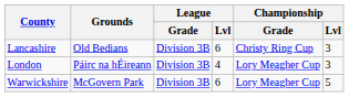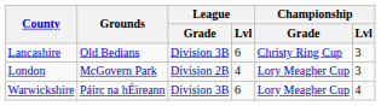London | Grounds: Páirc na hÉireann -> McGovern Park
London | League / Grade: Division 3B -> Division 2B
Warwickshire | Grounds: McGovern Park -> Páirc na hÉireann
Warwickshire | Championship / Lvl: 5 -> 4
